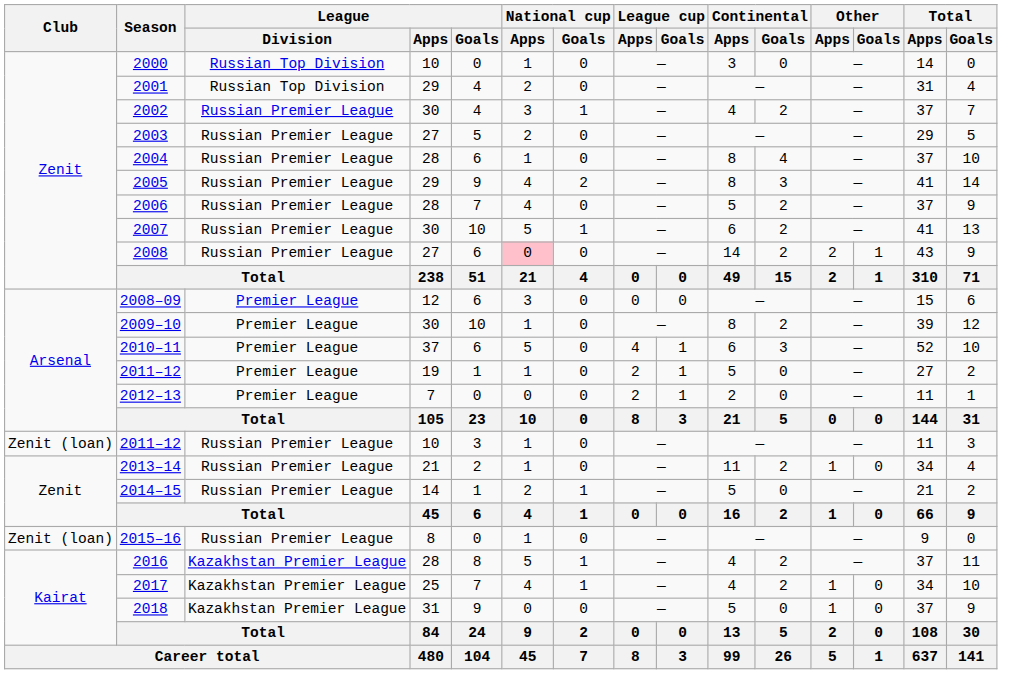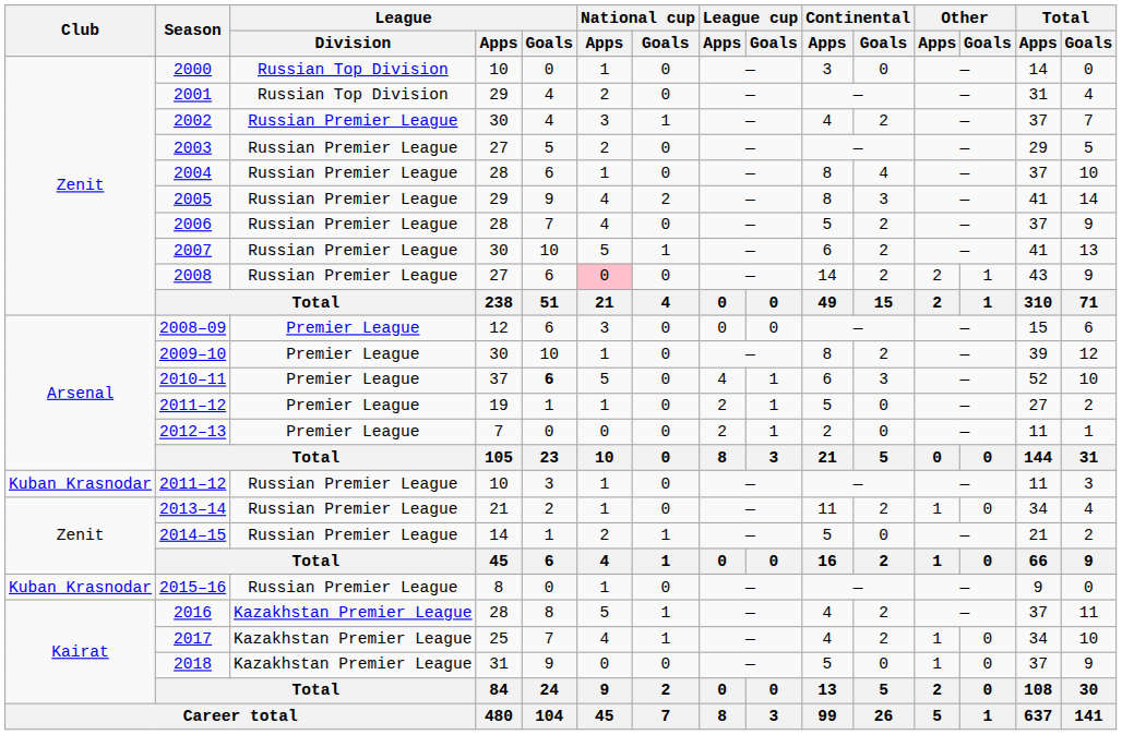2010–11 | League / Goals: normal -> bold
2011–12 / 10 | Club: Zenit (loan) -> Kuban Krasnodar
2015–16 | Club: Zenit (loan) -> Kuban Krasnodar
